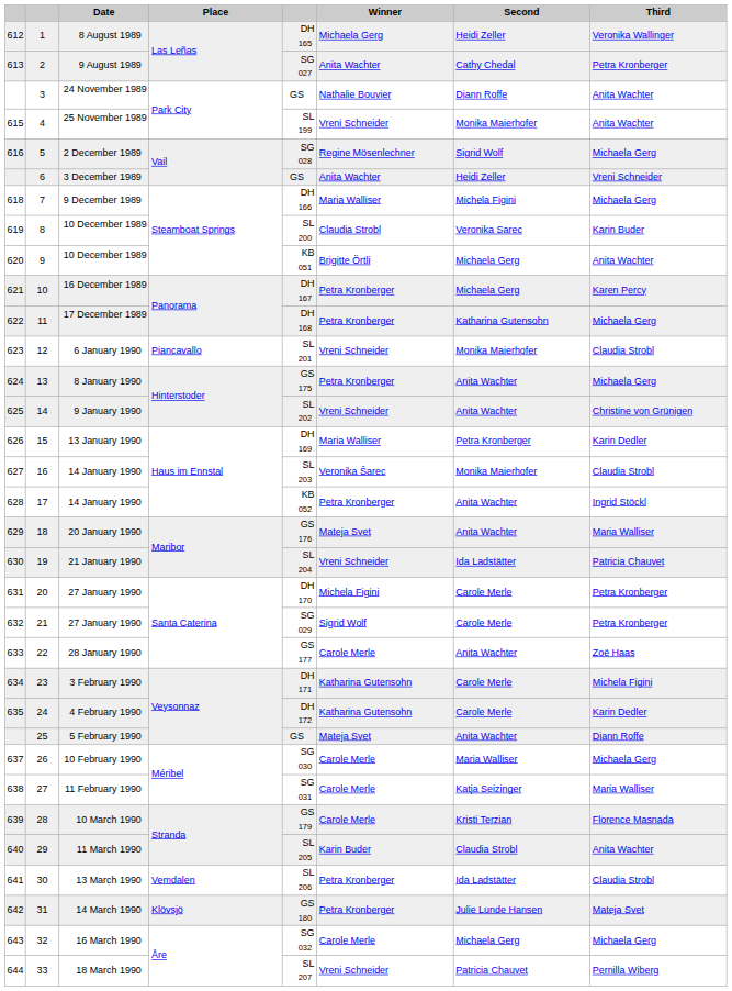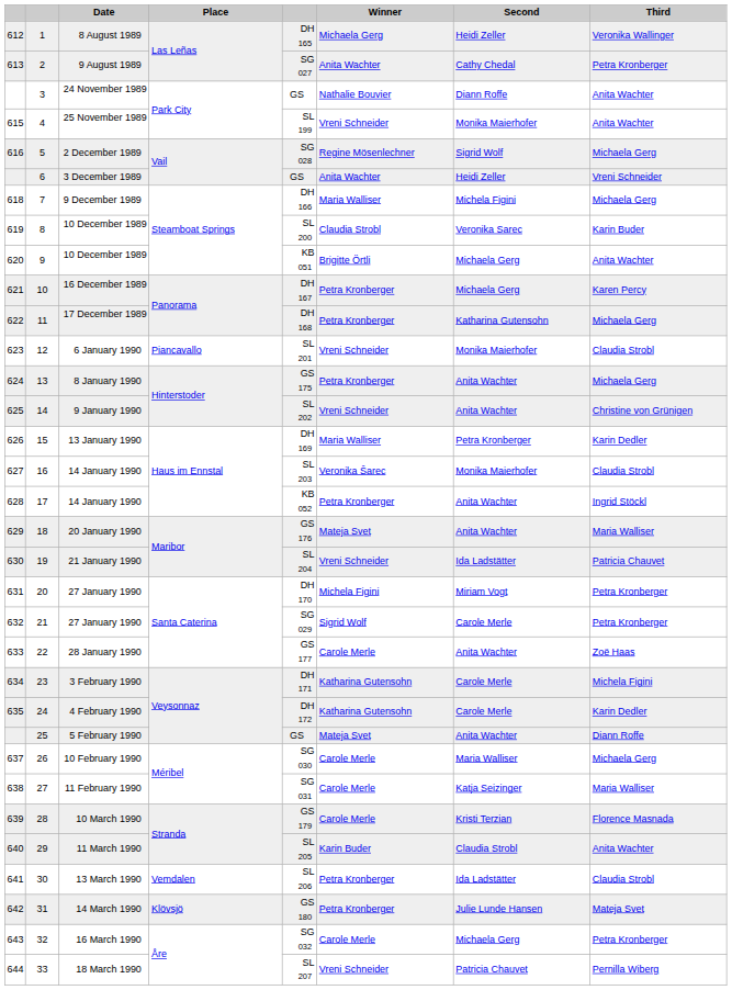20 / 27 January 1990 | Second: Carole Merle -> Miriam Vogt
16 March 1990 | Third: Michaela Gerg -> Petra Kronberger
